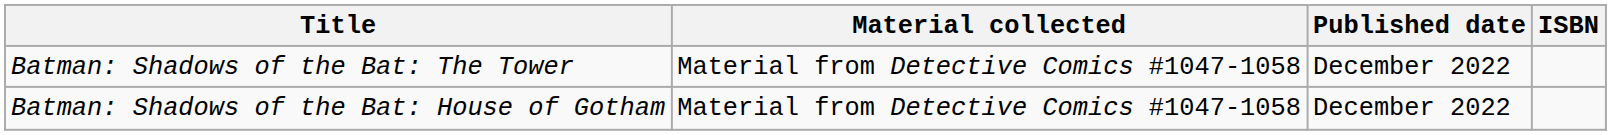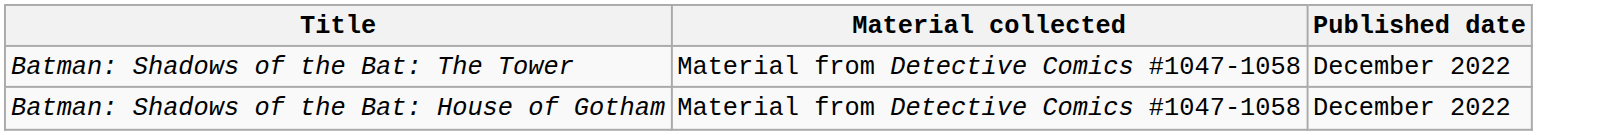- column: ISBN
